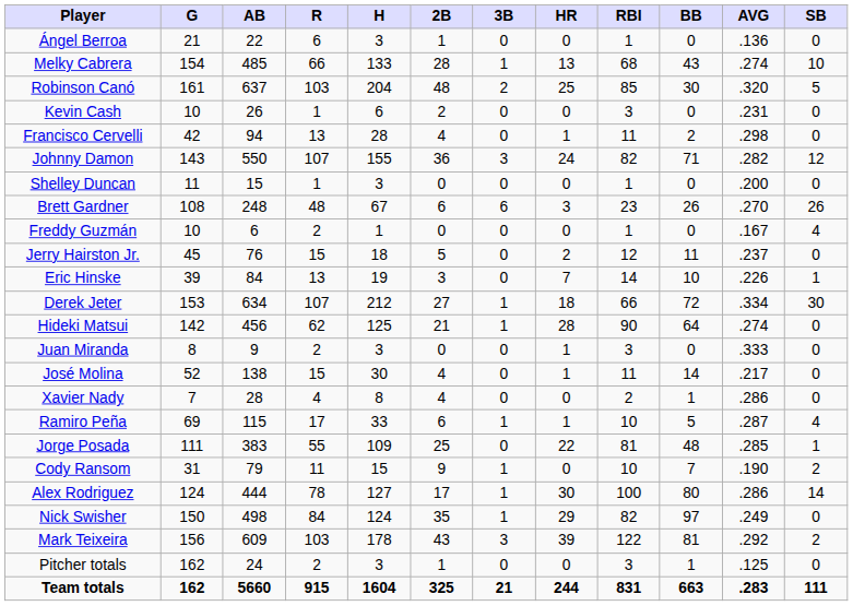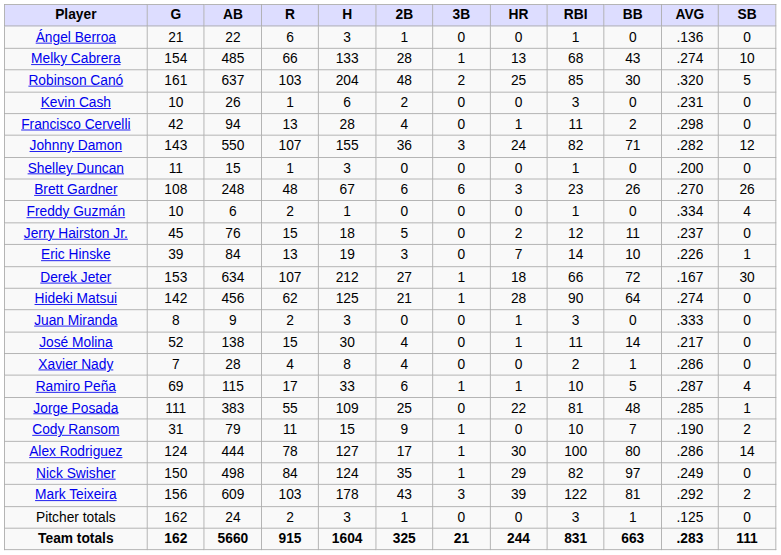Freddy Guzmán | AVG: .167 -> .334
Derek Jeter | AVG: .334 -> .167
